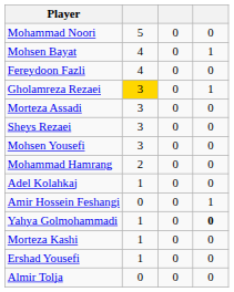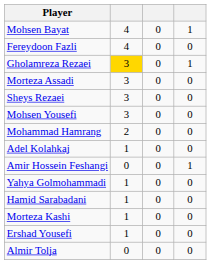- row: Mohammad Noori | 5 | 0 | 0
Yahya Golmohammadi | column 4: bold -> normal
+ row: Hamid Sarabadani | 1 | 0 | 0
